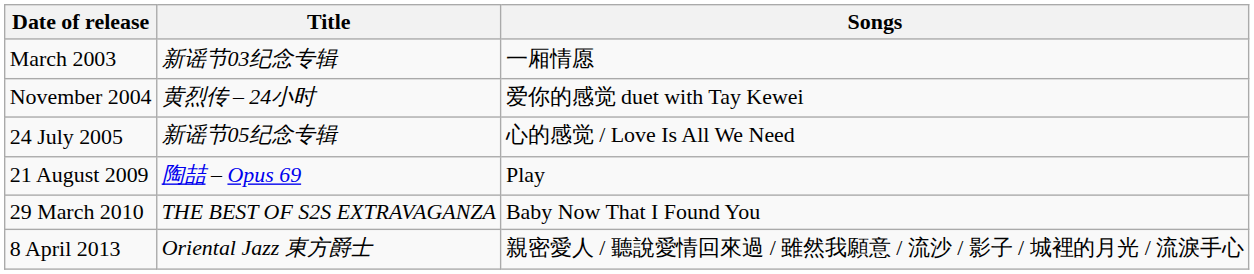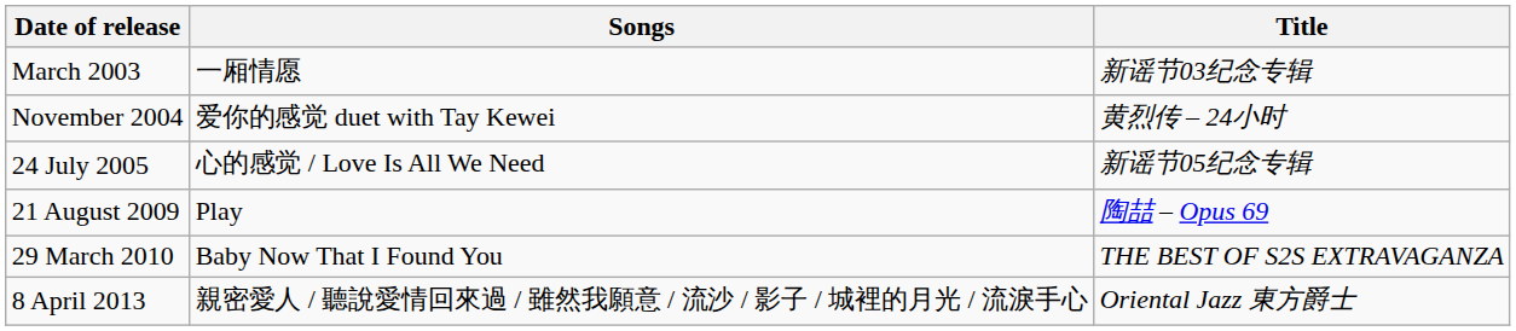columns swapped: Title <-> Songs
